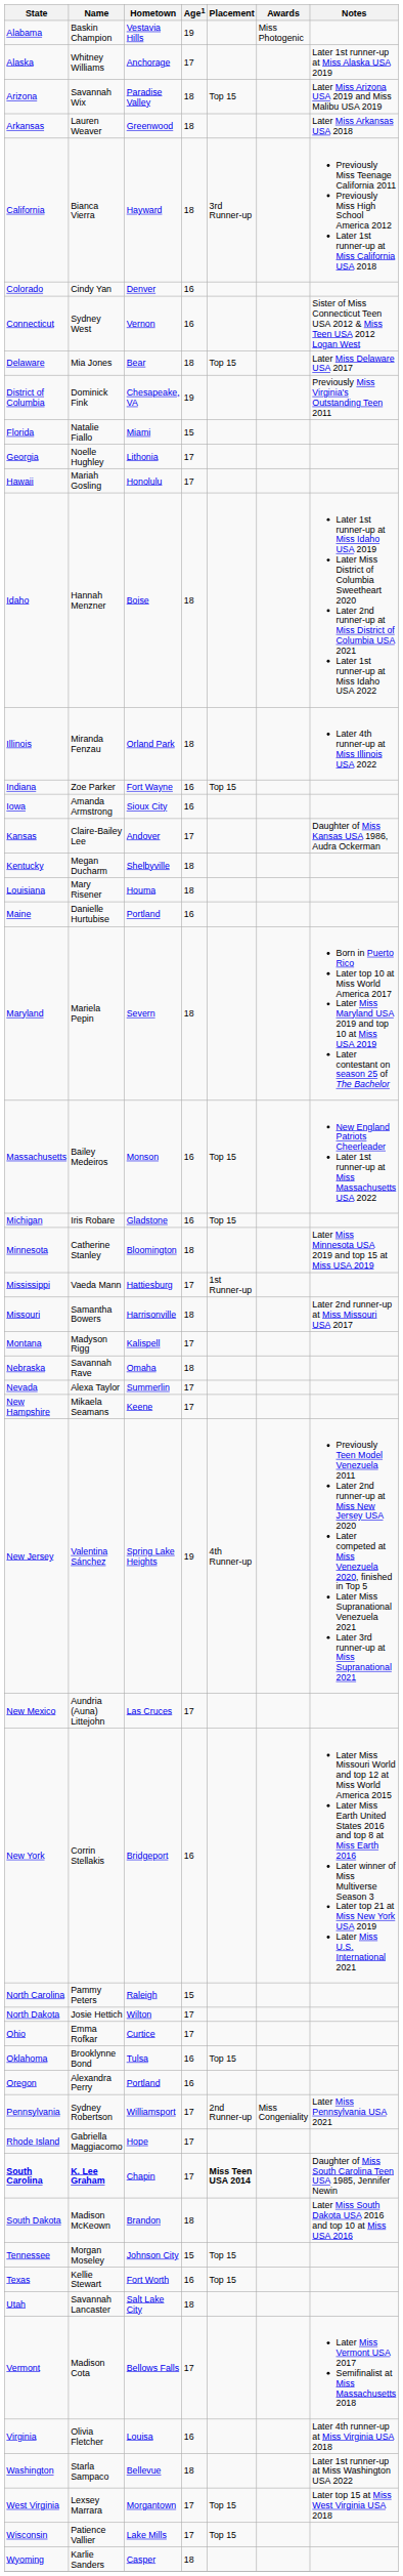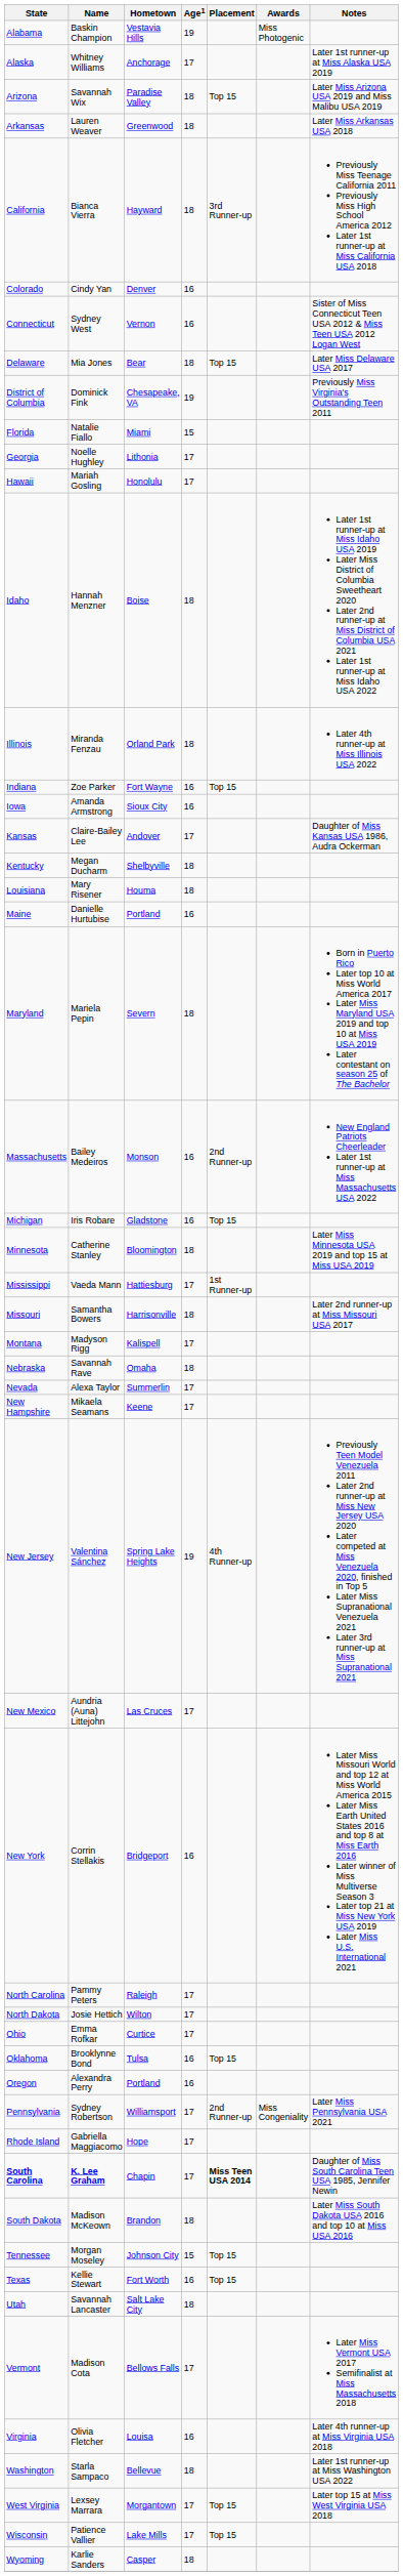Massachusetts | Placement: Top 15 -> 2nd Runner-up
North Carolina | Age1: 15 -> 17
